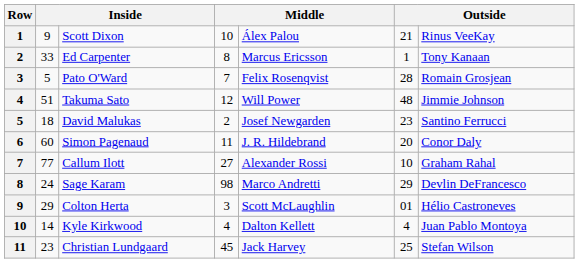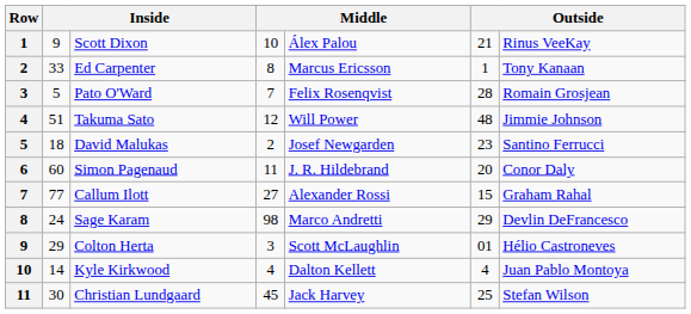Callum Ilott | column 6: 10 -> 15
Christian Lundgaard | column 2: 23 -> 30
